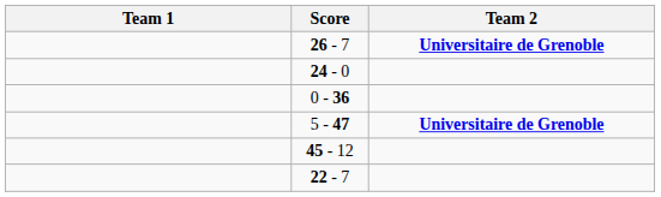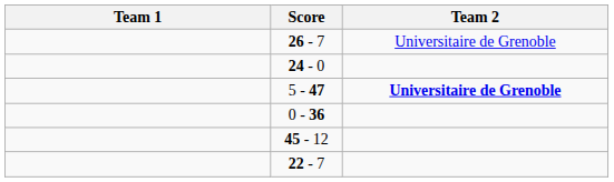26 - 7 | Team 2: bold -> normal
rows swapped: 0 - 36 <-> 5 - 47
